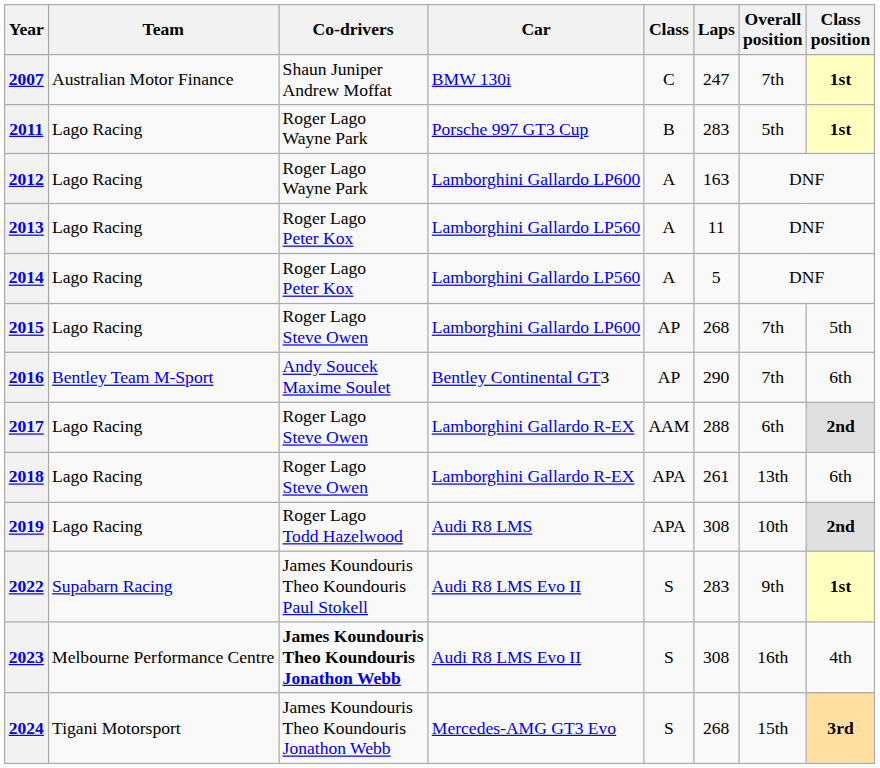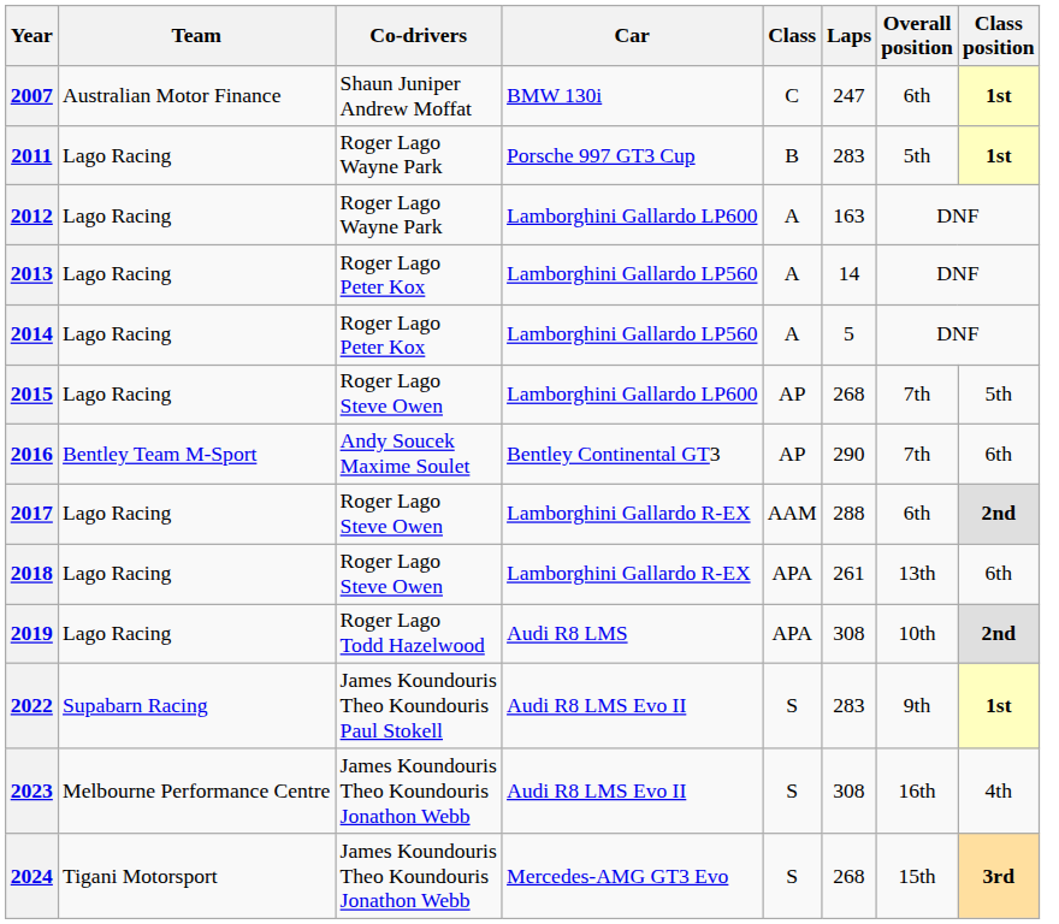2007 | Overall position: 7th -> 6th
2013 | Laps: 11 -> 14
2023 | Co-drivers: bold -> normal
